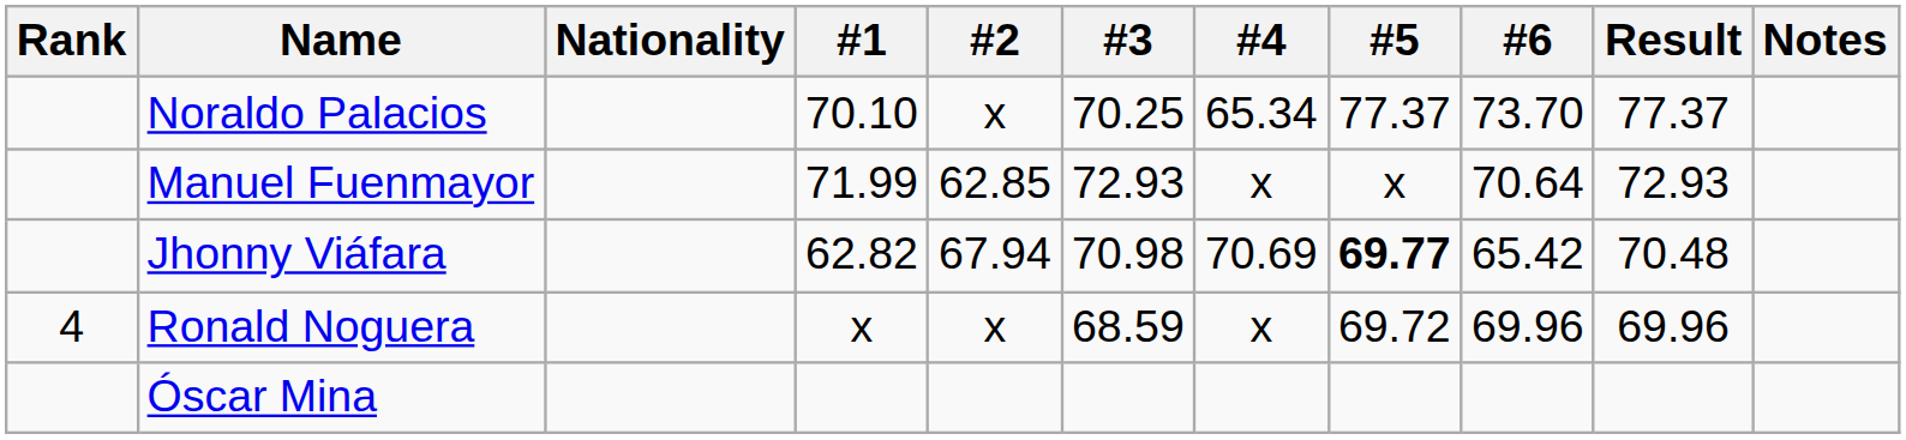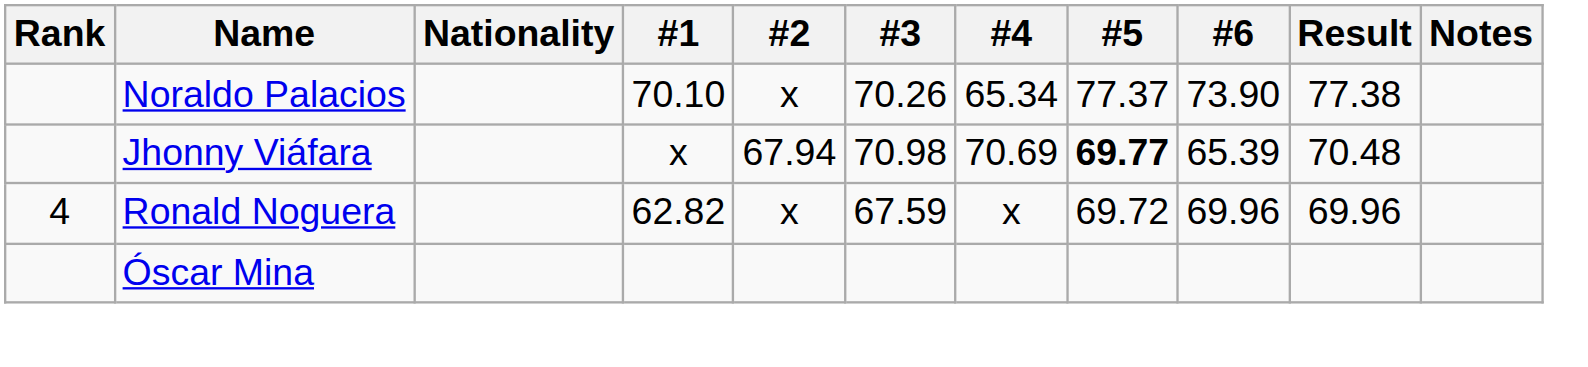Noraldo Palacios | #3: 70.25 -> 70.26
Noraldo Palacios | #6: 73.70 -> 73.90
Noraldo Palacios | Result: 77.37 -> 77.38
- row: Manuel Fuenmayor | 71.99 | 62.85 | 72.93 | x | x | 70.64 | 72.93
Jhonny Viáfara | #1: 62.82 -> x
Jhonny Viáfara | #6: 65.42 -> 65.39
Ronald Noguera | #1: x -> 62.82
Ronald Noguera | #3: 68.59 -> 67.59
